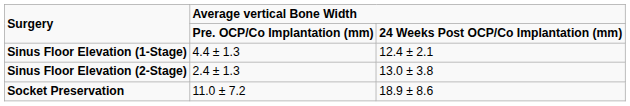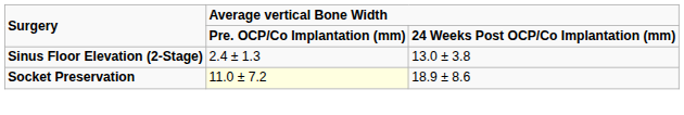- row: Sinus Floor Elevation (1-Stage) | 4.4 ± 1.3 | 12.4 ± 2.1
Socket Preservation | column 2: no background -> lightyellow background
